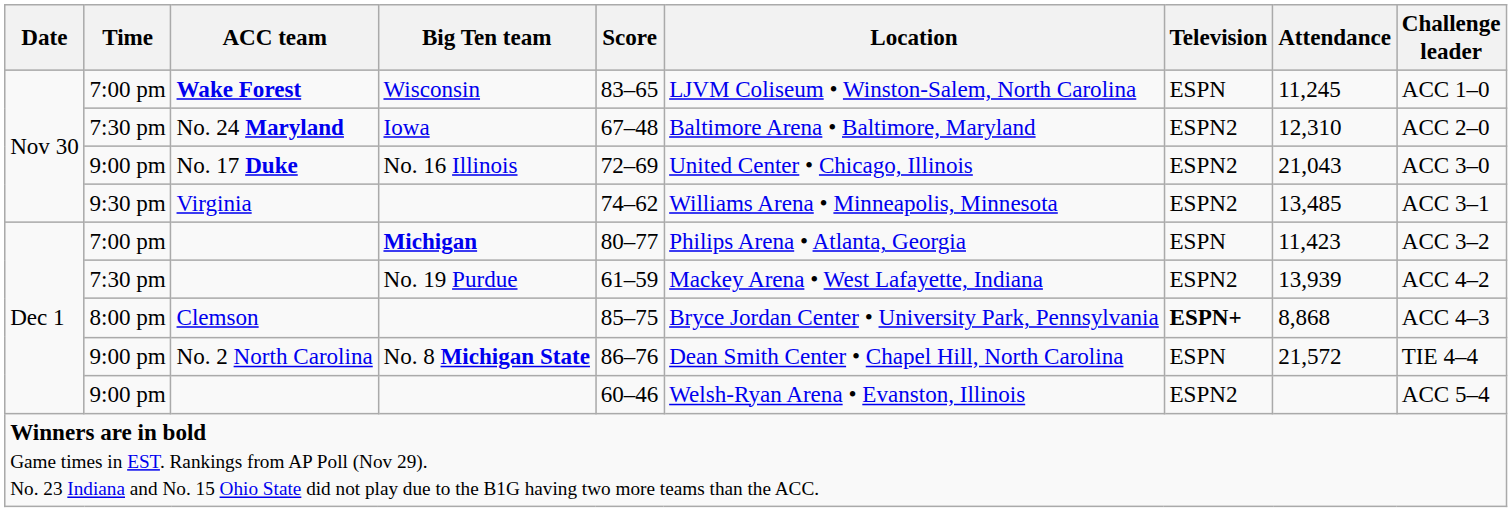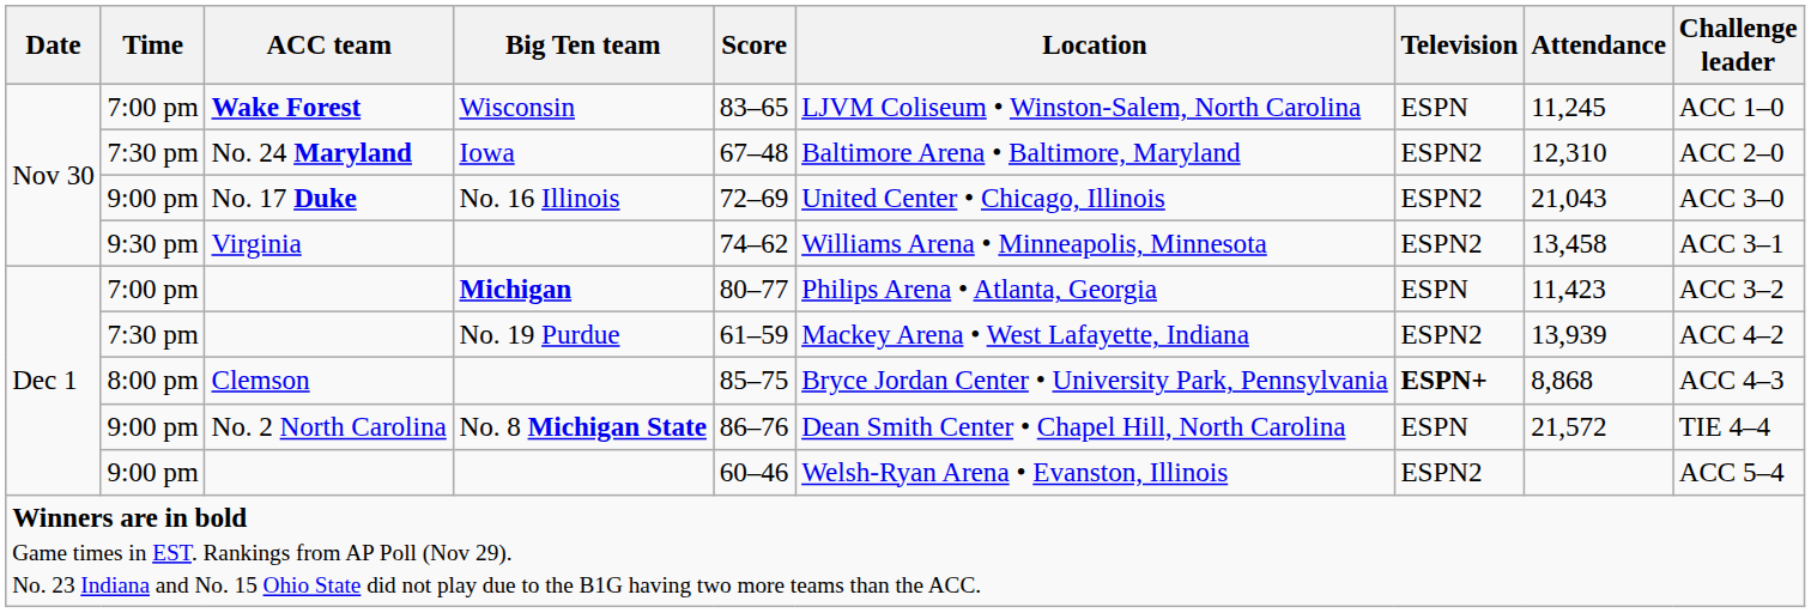Virginia | Attendance: 13,485 -> 13,458
